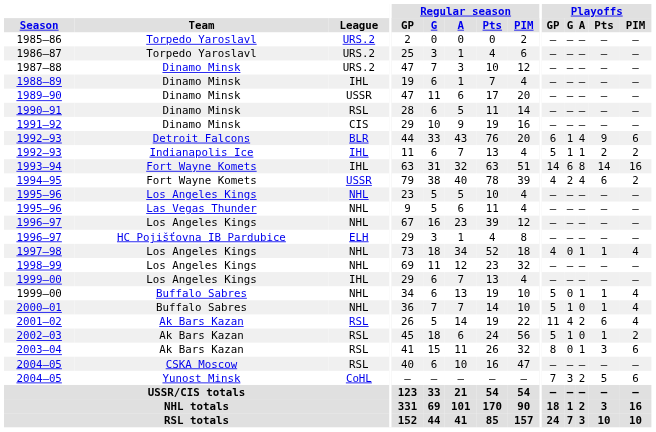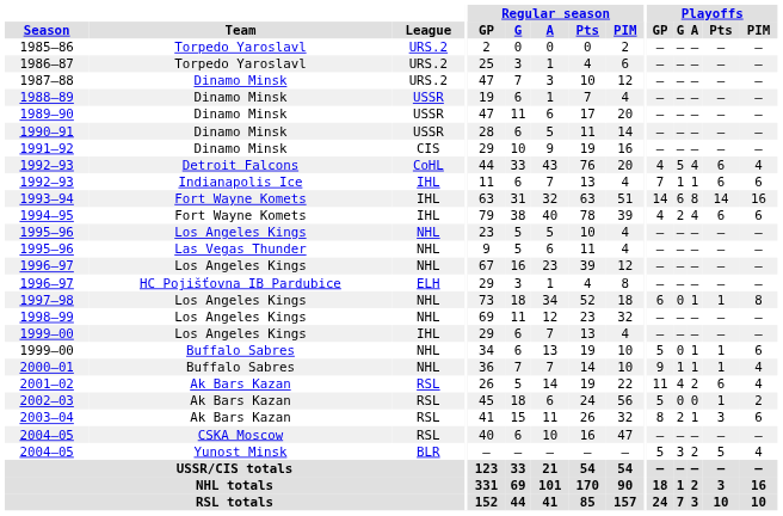1988–89 | League: IHL -> USSR
1990–91 | League: RSL -> USSR
1992–93 / Detroit Falcons | League: BLR -> CoHL
1992–93 / Detroit Falcons | Playoffs / GP: 6 -> 4
1992–93 / Detroit Falcons | Playoffs / G: 1 -> 5
1992–93 / Detroit Falcons | Playoffs / Pts: 9 -> 6
1992–93 / Detroit Falcons | Playoffs / PIM: 6 -> 4
1992–93 / Indianapolis Ice | Playoffs / GP: 5 -> 7
1992–93 / Indianapolis Ice | Playoffs / Pts: 2 -> 6
1992–93 / Indianapolis Ice | Playoffs / PIM: 2 -> 6
1994–95 | League: USSR -> IHL
1994–95 | Playoffs / PIM: 2 -> 6
1997–98 | Playoffs / GP: 4 -> 6
1997–98 | Playoffs / PIM: 4 -> 8
1999–00 / Buffalo Sabres | Playoffs / PIM: 4 -> 6
2000–01 | Playoffs / GP: 5 -> 9
2000–01 | Playoffs / A: 0 -> 1
2002–03 | Playoffs / G: 1 -> 0
2003–04 | Playoffs / G: 0 -> 2
2004–05 / Yunost Minsk | League: CoHL -> BLR
2004–05 / Yunost Minsk | Playoffs / GP: 7 -> 5
2004–05 / Yunost Minsk | Playoffs / PIM: 6 -> 4
